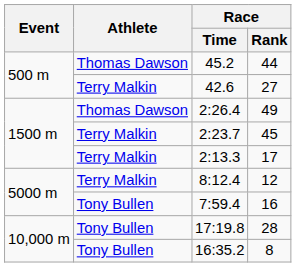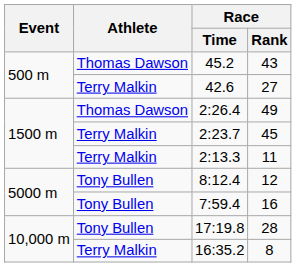45.2 | Race / Rank: 44 -> 43
2:13.3 | Race / Rank: 17 -> 11
8:12.4 | Athlete: Terry Malkin -> Tony Bullen
16:35.2 | Athlete: Tony Bullen -> Terry Malkin
